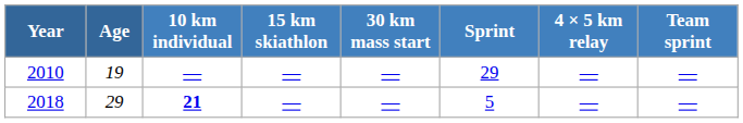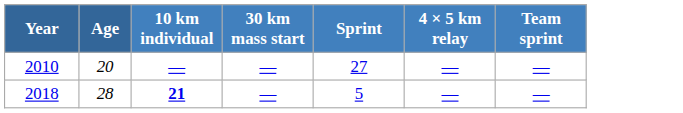- column: 15 km skiathlon | — | —
2010 | Age: 19 -> 20
2010 | Sprint: 29 -> 27
2018 | Age: 29 -> 28
